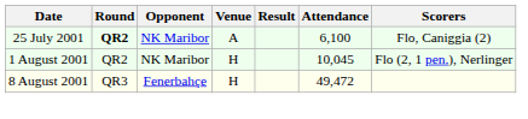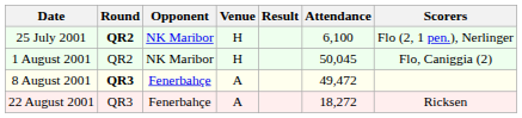25 July 2001 | Venue: A -> H
25 July 2001 | Scorers: Flo, Caniggia (2) -> Flo (2, 1 pen.), Nerlinger
1 August 2001 | Attendance: 10,045 -> 50,045
1 August 2001 | Scorers: Flo (2, 1 pen.), Nerlinger -> Flo, Caniggia (2)
8 August 2001 | Round: normal -> bold
8 August 2001 | Venue: H -> A
+ row: 22 August 2001 | QR3 | Fenerbahçe | A | 18,272 | Ricksen
